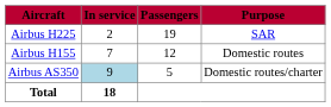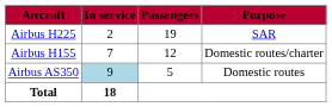Airbus H155 | Purpose: Domestic routes -> Domestic routes/charter
Airbus AS350 | Purpose: Domestic routes/charter -> Domestic routes
